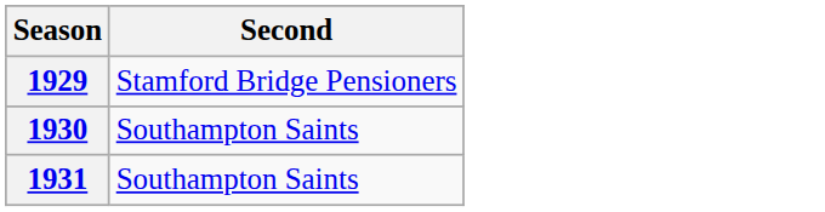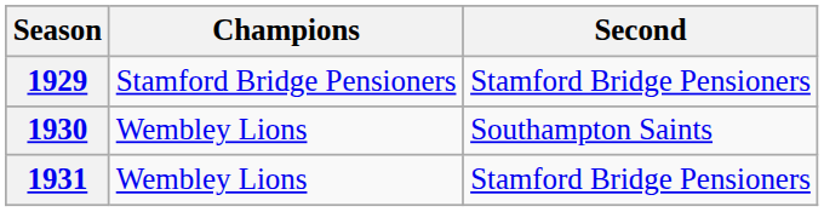+ column: Champions | Stamford Bridge Pensioners | Wembley Lions | Wembley Lions
1931 | Second: Southampton Saints -> Stamford Bridge Pensioners
